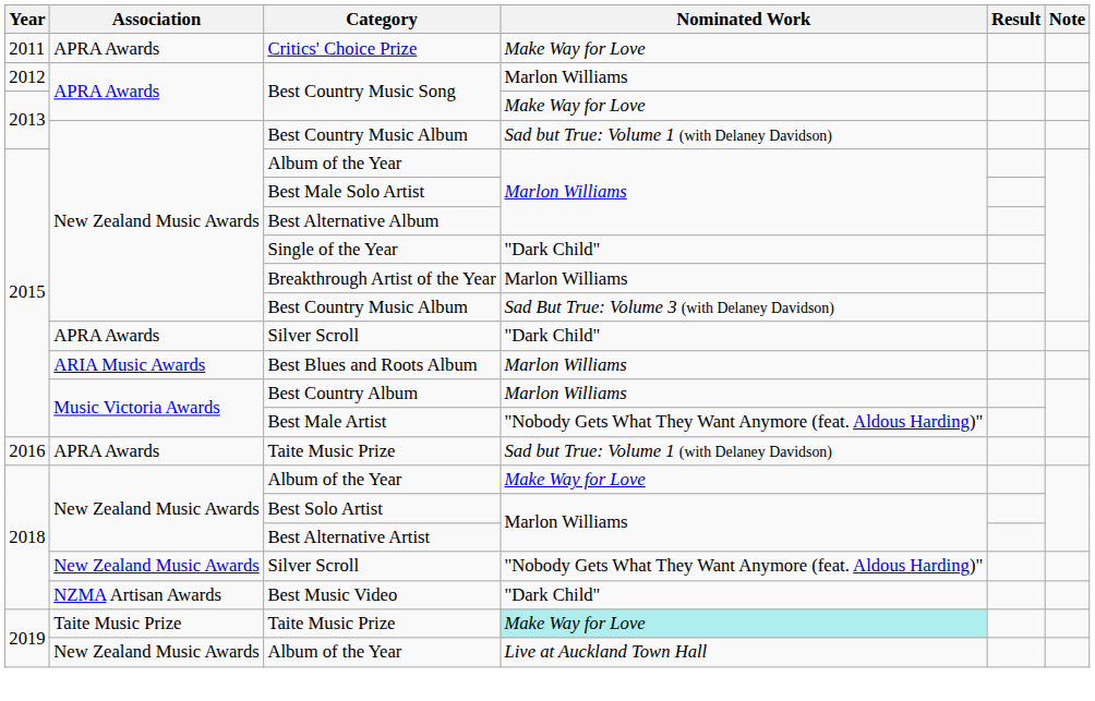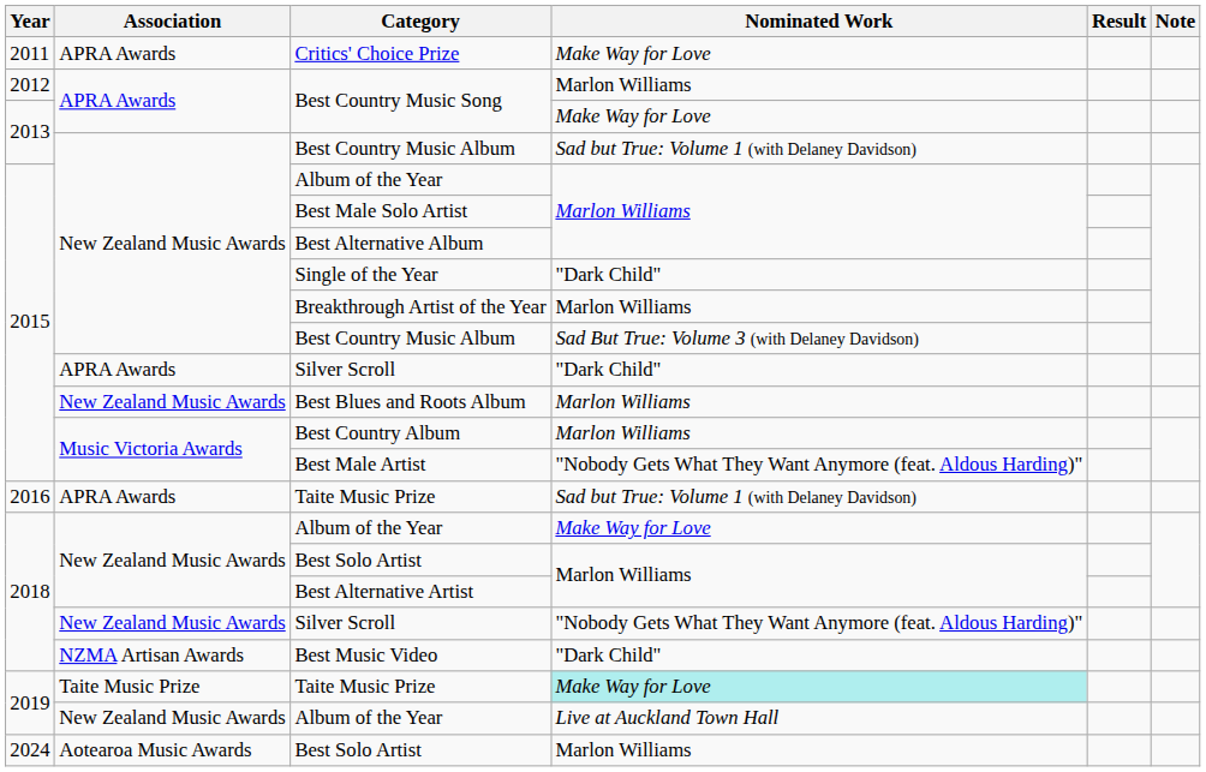Best Blues and Roots Album | Association: ARIA Music Awards -> New Zealand Music Awards
+ row: 2024 | Aotearoa Music Awards | Best Solo Artist | Marlon Williams
